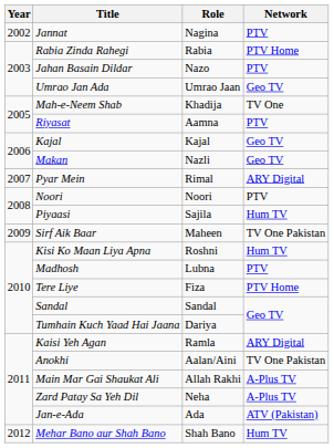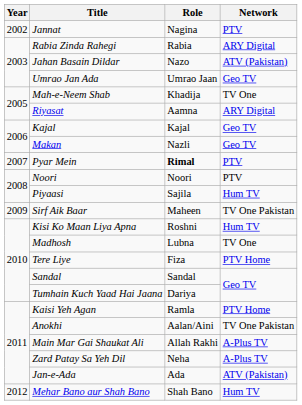Rabia Zinda Rahegi | Network: PTV Home -> ARY Digital
Jahan Basain Dildar | Network: PTV -> ATV (Pakistan)
Riyasat | Network: PTV -> ARY Digital
Pyar Mein | Role: normal -> bold
Pyar Mein | Network: ARY Digital -> PTV
Madhosh | Network: PTV -> TV One
Kaisi Yeh Agan | Network: ARY Digital -> PTV Home
